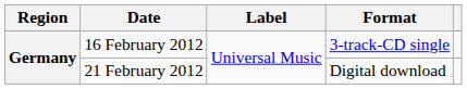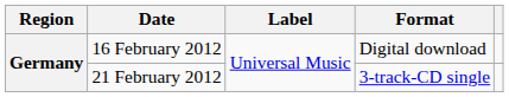16 February 2012 | Format: 3-track-CD single -> Digital download
21 February 2012 | Format: Digital download -> 3-track-CD single
